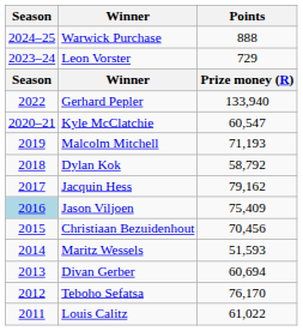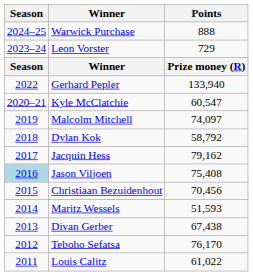Malcolm Mitchell | Points: 71,193 -> 74,097
Jason Viljoen | Points: 75,409 -> 75,408
Divan Gerber | Points: 60,694 -> 67,438
